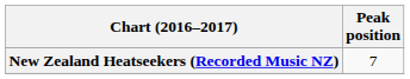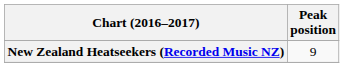New Zealand Heatseekers (Recorded Music NZ) | Peak position: 7 -> 9
